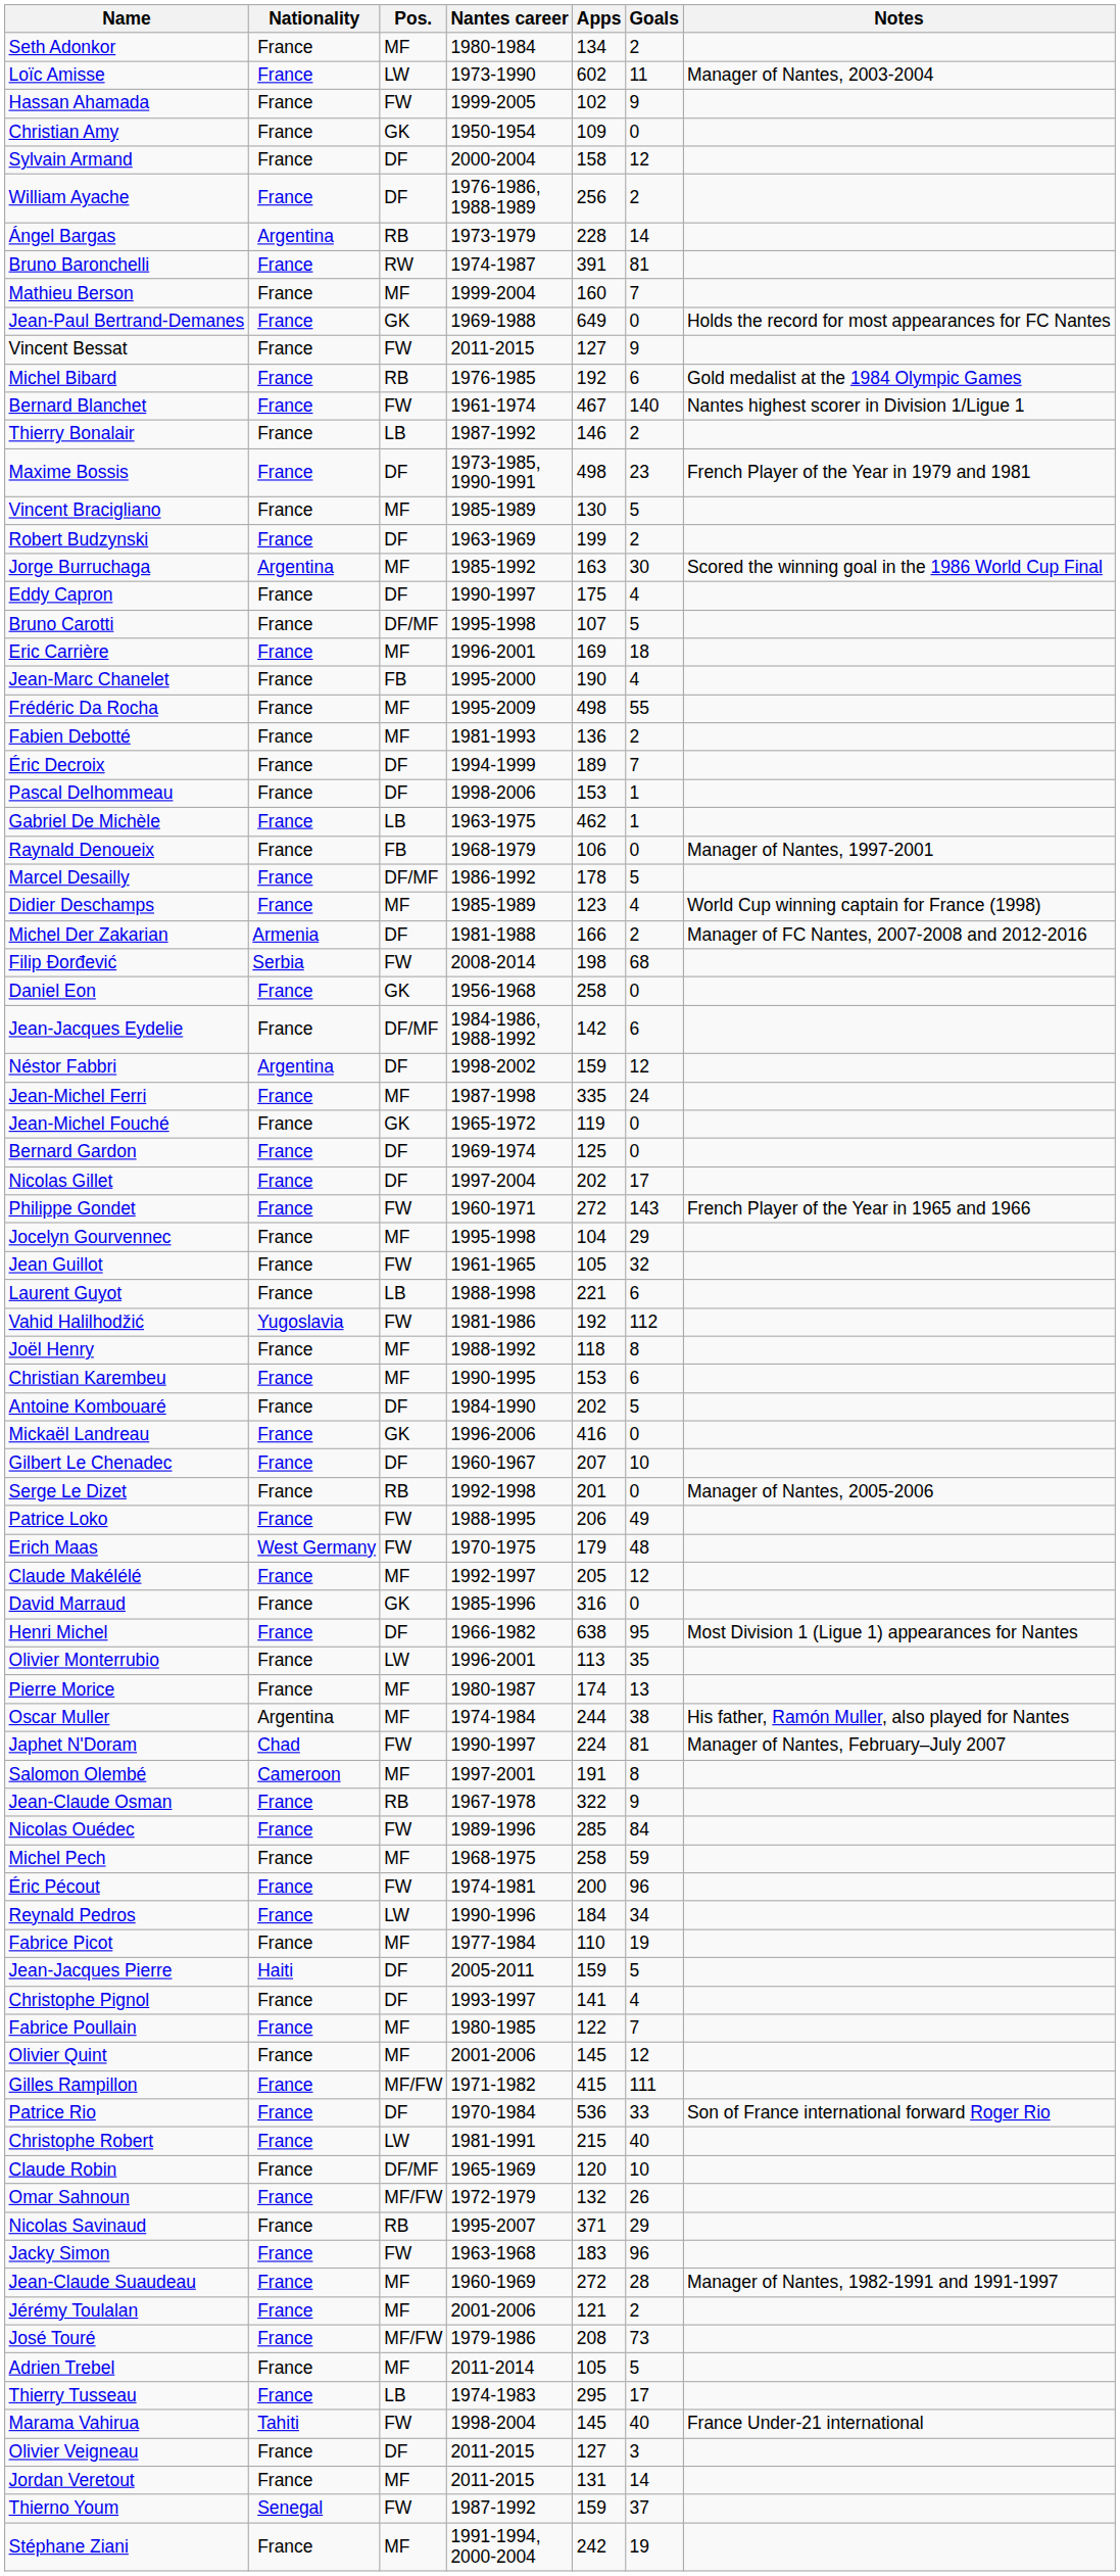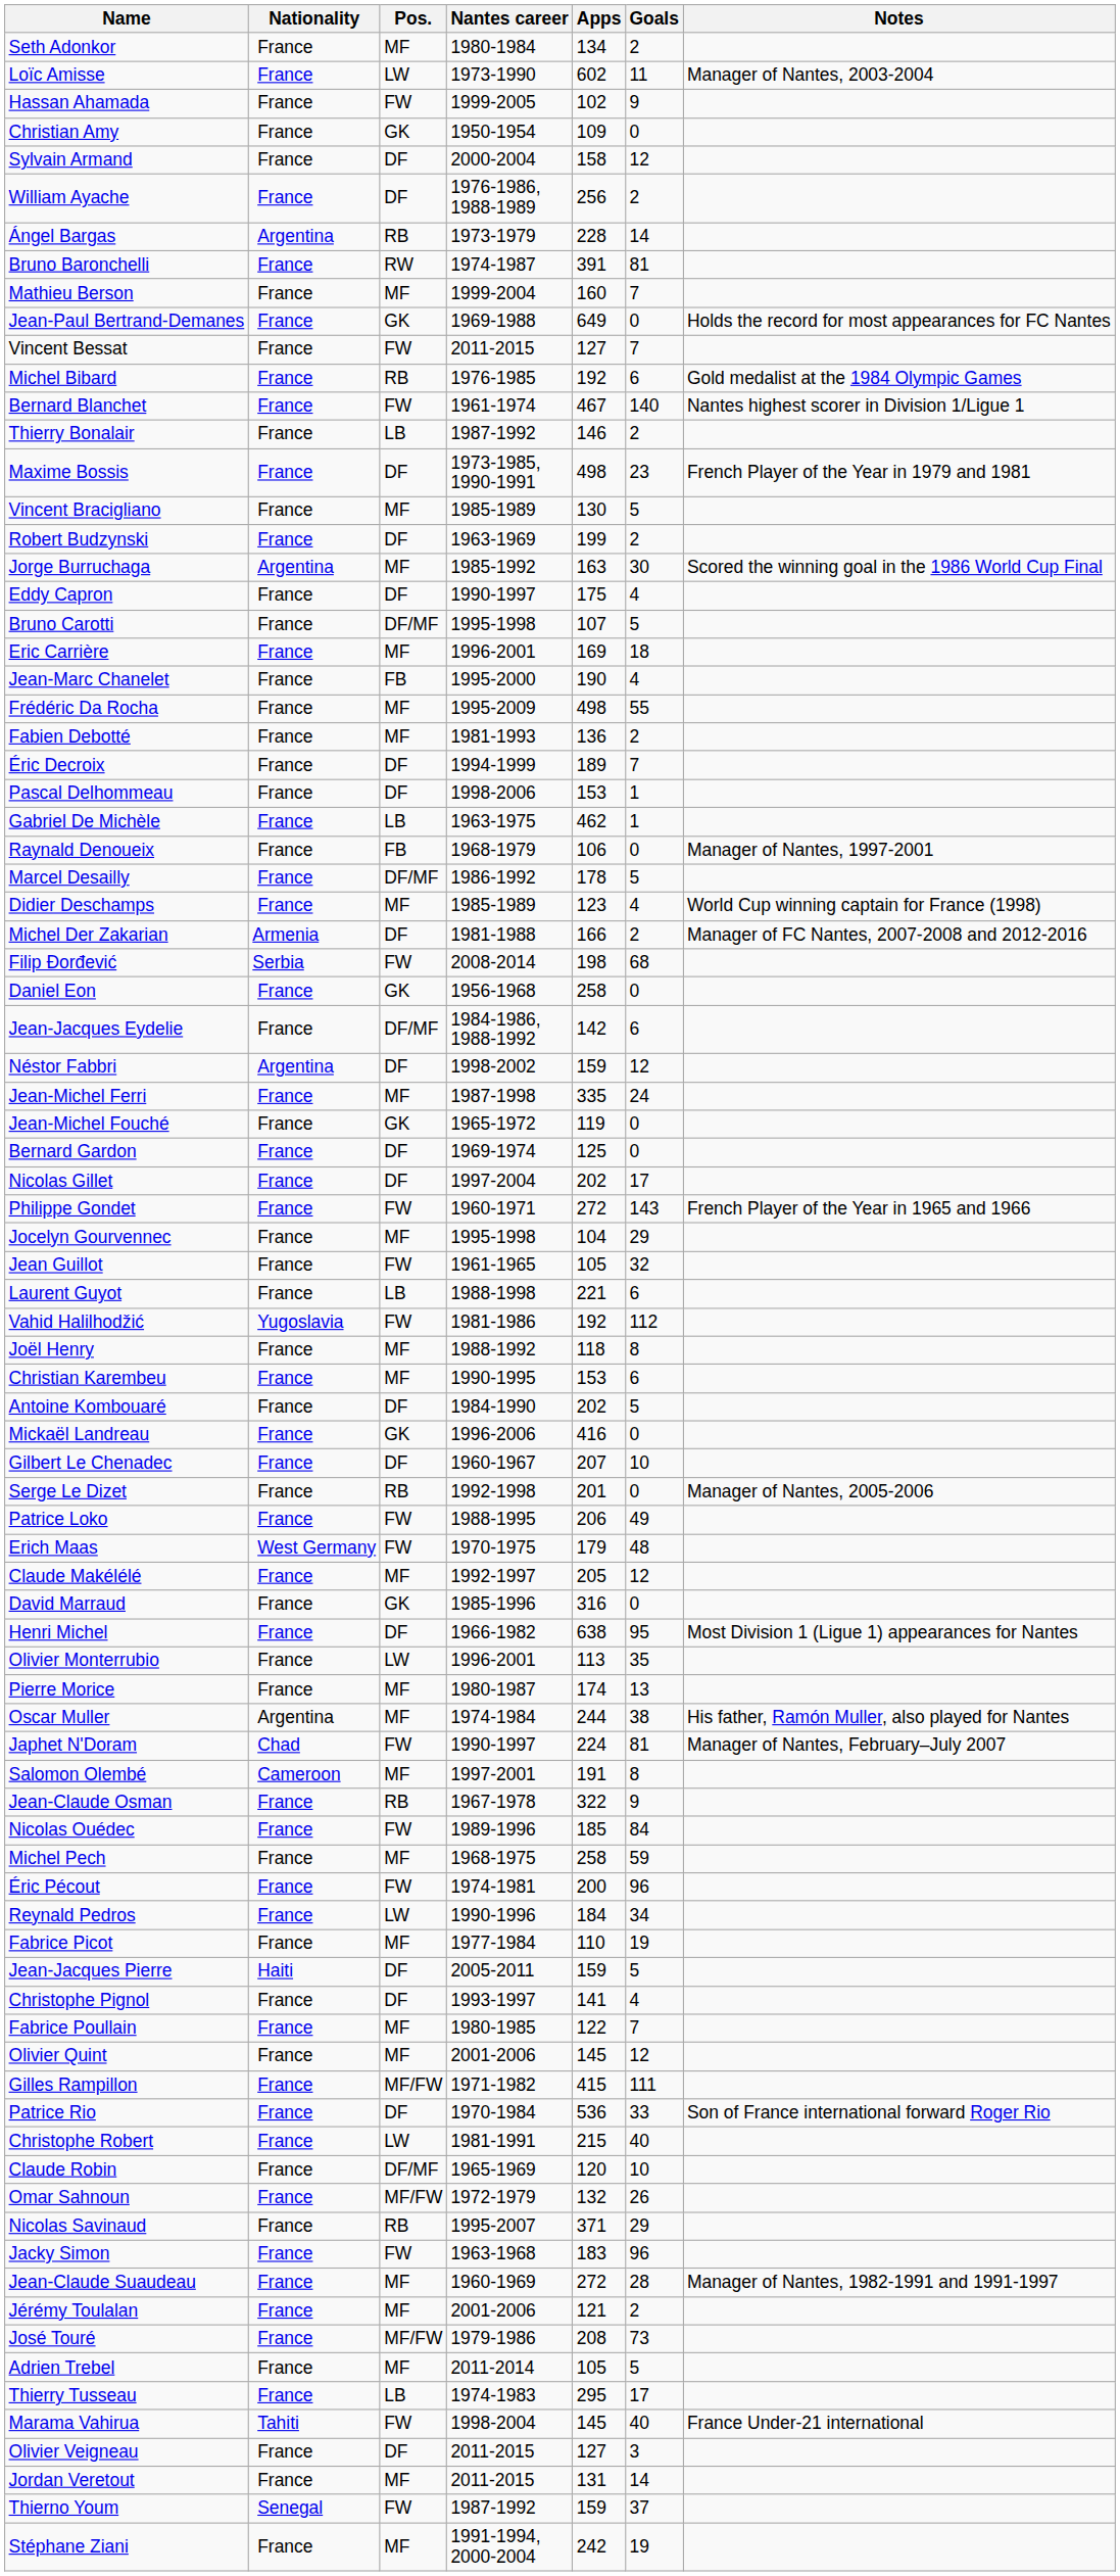Vincent Bessat | Goals: 9 -> 7
Nicolas Ouédec | Apps: 285 -> 185
